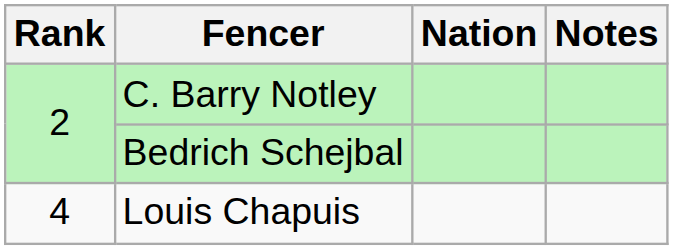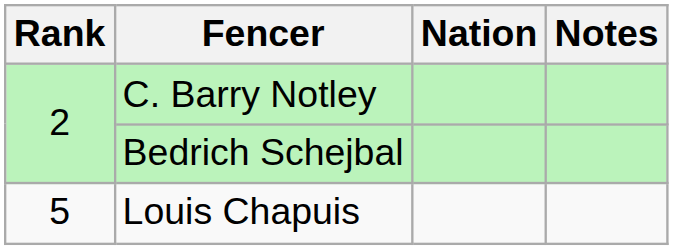Louis Chapuis | Rank: 4 -> 5
